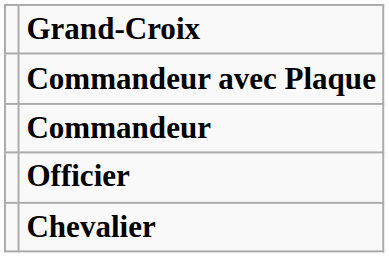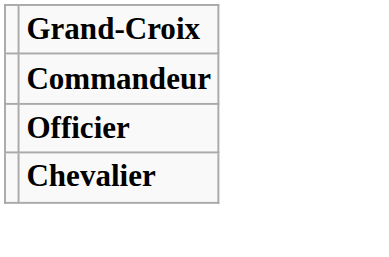- row: Commandeur avec Plaque
